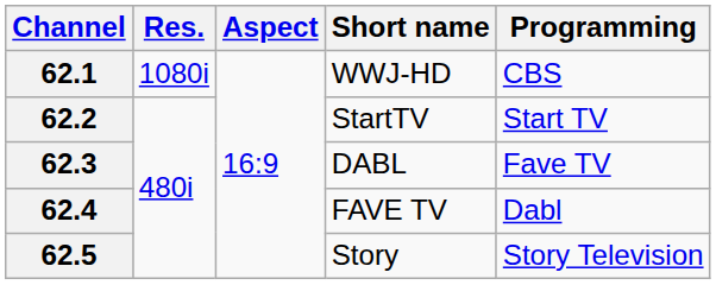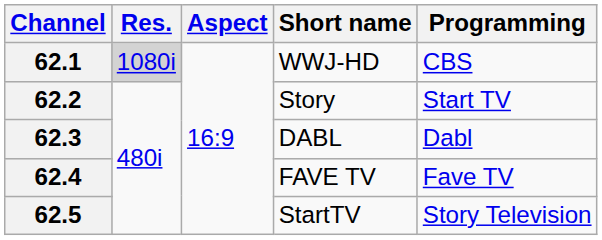62.1 | Res.: no background -> lightgrey background
62.2 | Short name: StartTV -> Story
62.3 | Programming: Fave TV -> Dabl
62.4 | Programming: Dabl -> Fave TV
62.5 | Short name: Story -> StartTV
